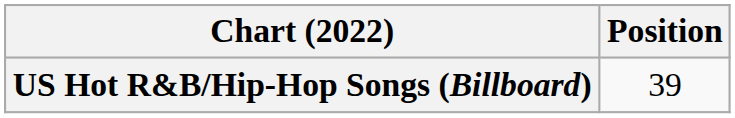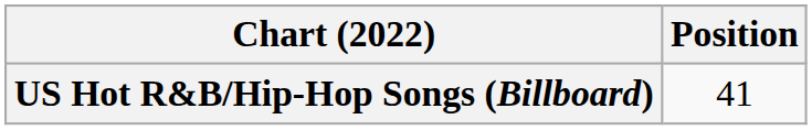US Hot R&B/Hip-Hop Songs (Billboard) | Position: 39 -> 41
